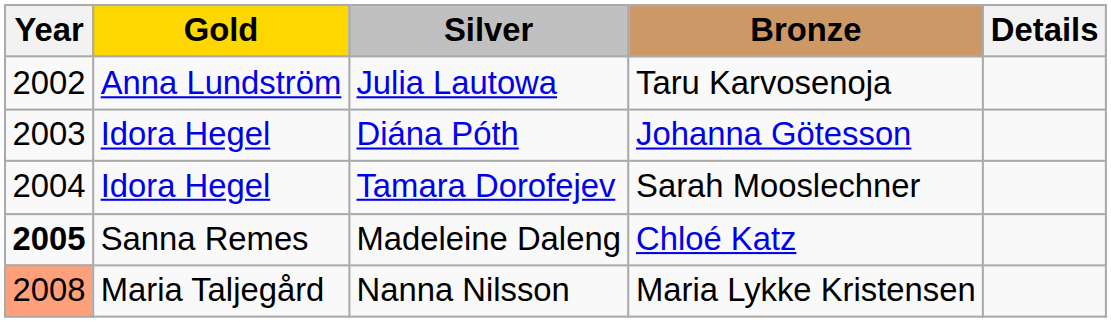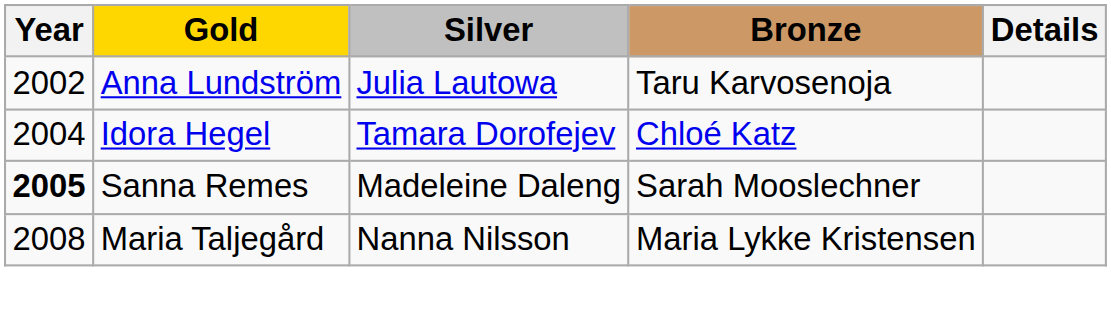- row: 2003 | Idora Hegel | Diána Póth | Johanna Götesson
Tamara Dorofejev | Bronze: Sarah Mooslechner -> Chloé Katz
Madeleine Daleng | Bronze: Chloé Katz -> Sarah Mooslechner
Nanna Nilsson | Year: lightsalmon background -> no background
